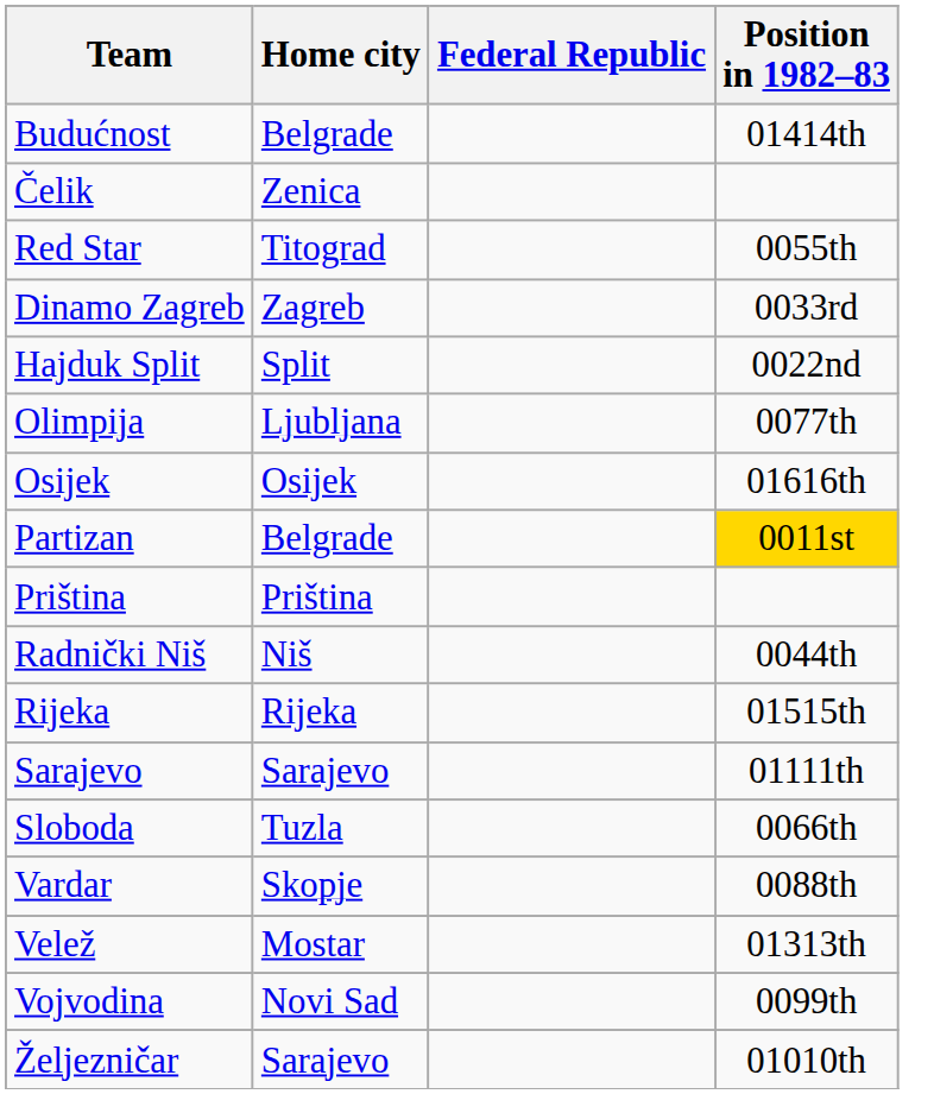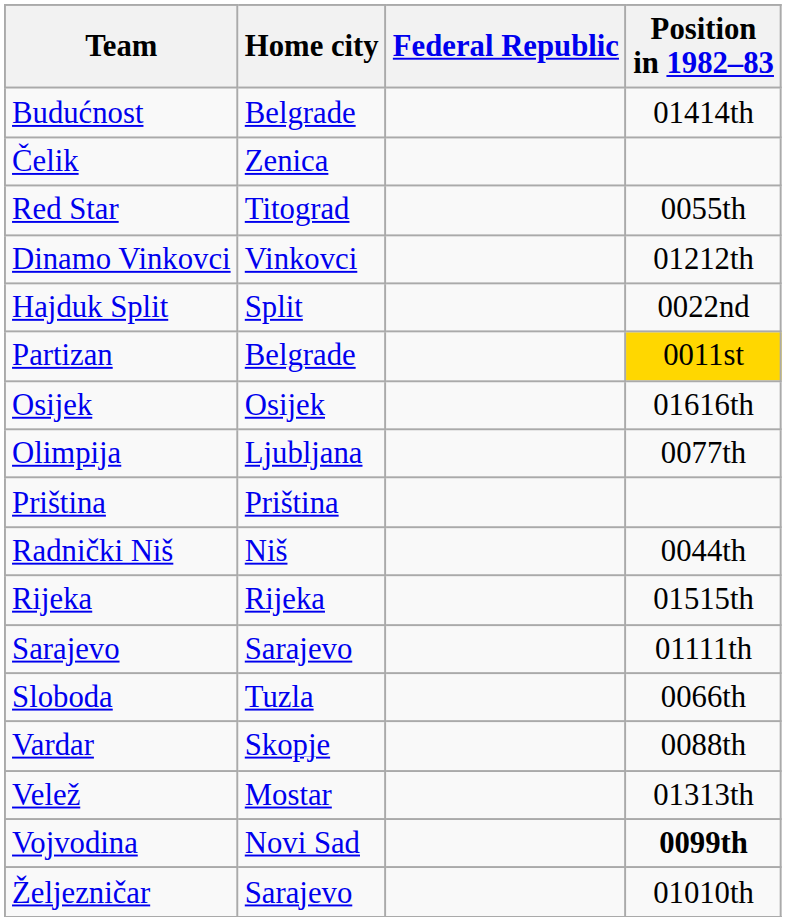+ row: Dinamo Vinkovci | Vinkovci | 01212th
- row: Dinamo Zagreb | Zagreb | 0033rd
rows swapped: Olimpija <-> Partizan
Vojvodina | Position in 1982–83: normal -> bold
